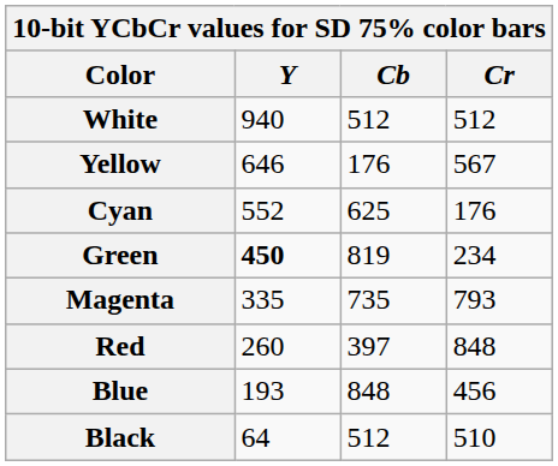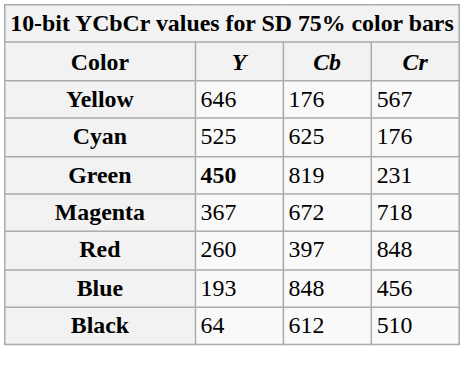- row: White | 940 | 512 | 512
Cyan | Y: 552 -> 525
Green | Cr: 234 -> 231
Magenta | Y: 335 -> 367
Magenta | Cb: 735 -> 672
Magenta | Cr: 793 -> 718
Black | Cb: 512 -> 612
